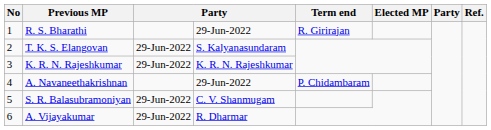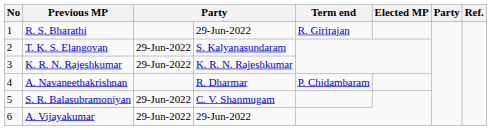A. Navaneethakrishnan | column 4: 29-Jun-2022 -> R. Dharmar
A. Vijayakumar | column 4: R. Dharmar -> 29-Jun-2022
